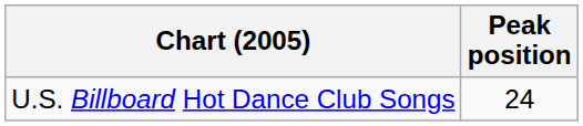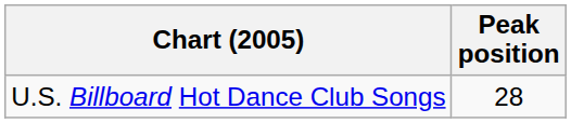U.S. Billboard Hot Dance Club Songs | Peak position: 24 -> 28
